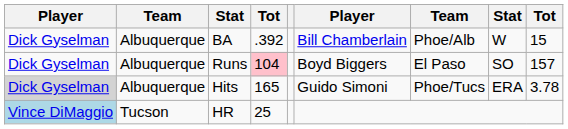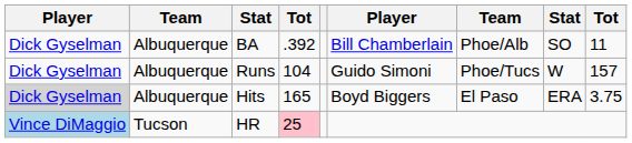BA | column 8: W -> SO
BA | column 9: 15 -> 11
Runs | column 4: pink background -> no background
Runs | column 6: Boyd Biggers -> Guido Simoni
Runs | column 7: El Paso -> Phoe/Tucs
Runs | column 8: SO -> W
Hits | column 6: Guido Simoni -> Boyd Biggers
Hits | column 7: Phoe/Tucs -> El Paso
Hits | column 9: 3.78 -> 3.75
HR | column 4: no background -> pink background
